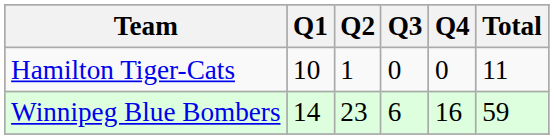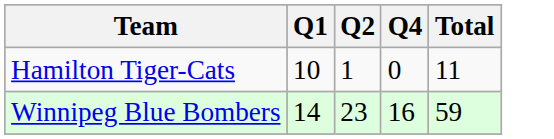- column: Q3 | 0 | 6
